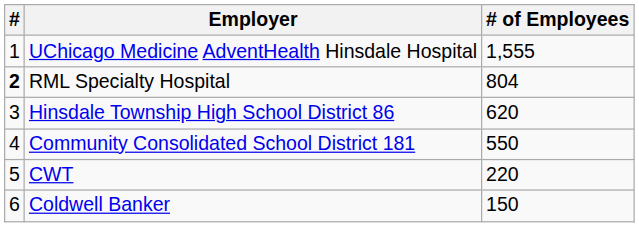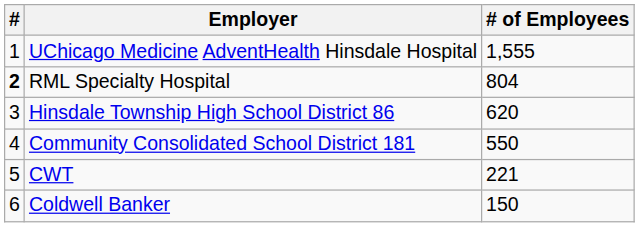CWT | # of Employees: 220 -> 221
